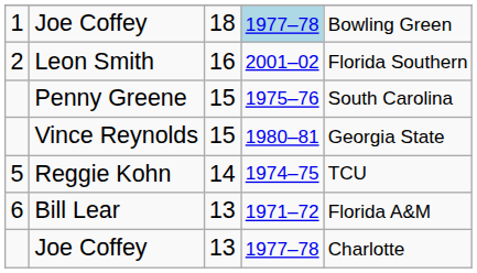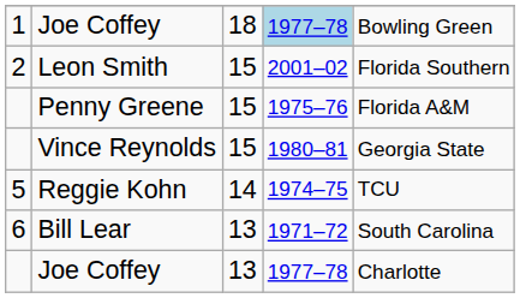Leon Smith | column 3: 16 -> 15
Penny Greene | column 5: South Carolina -> Florida A&M
Bill Lear | column 5: Florida A&M -> South Carolina
